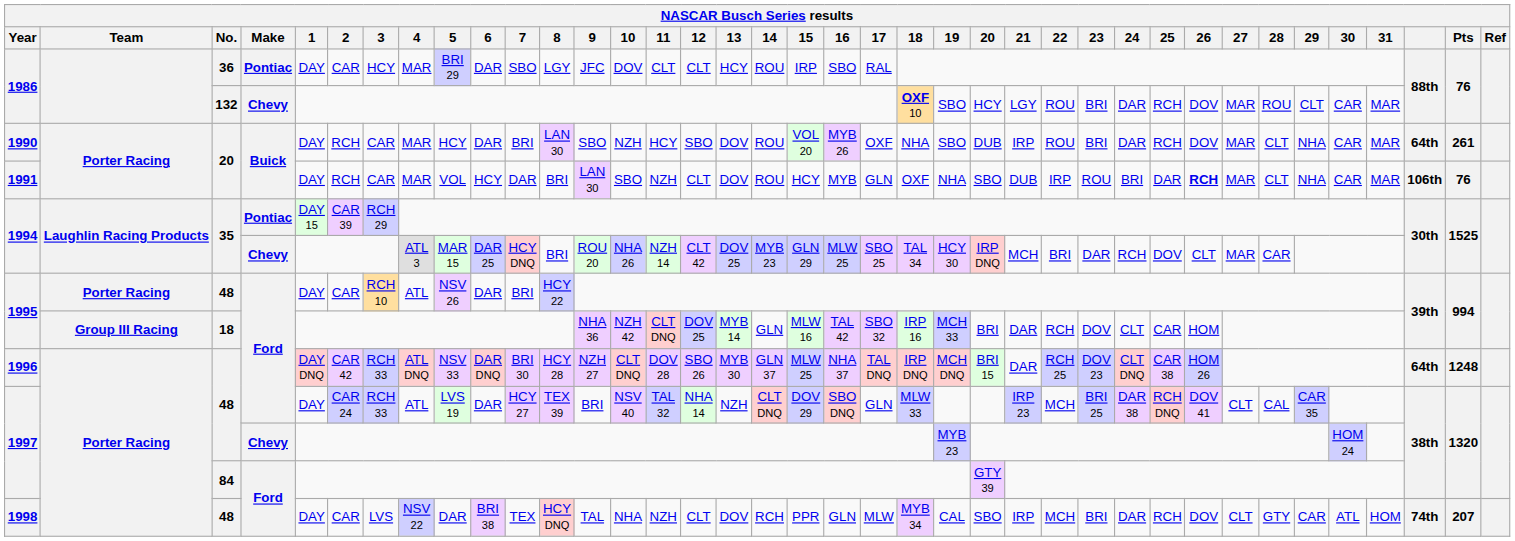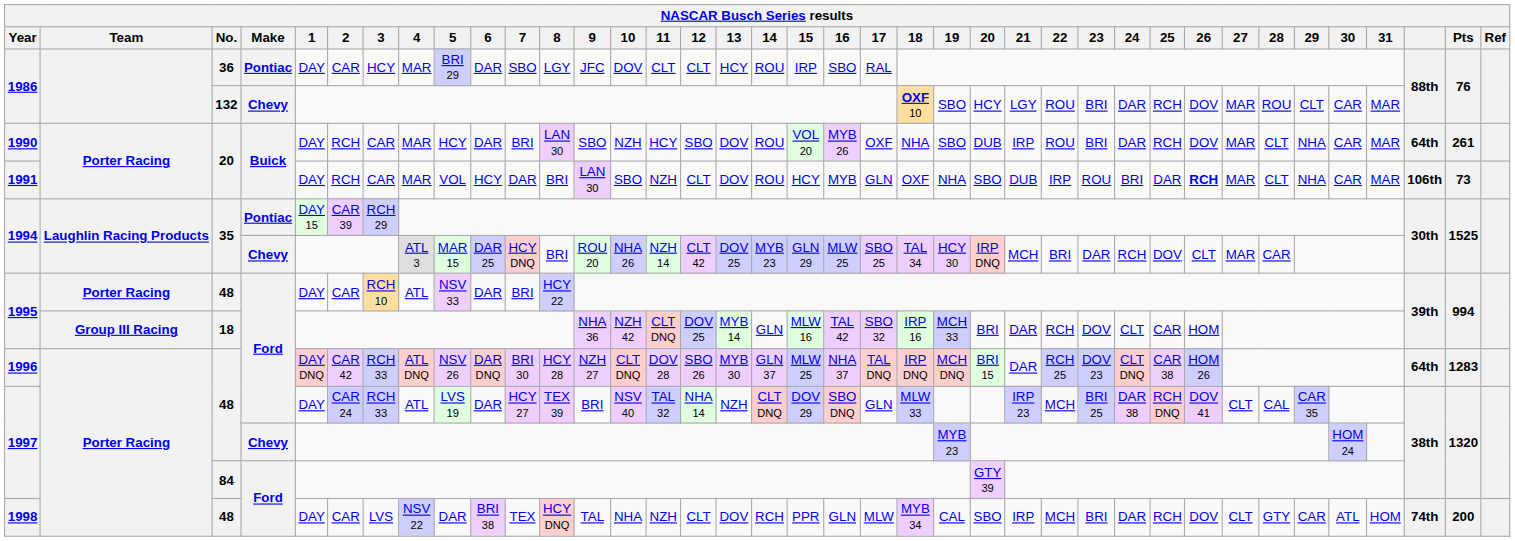1991 | Pts: 76 -> 73
1995 / 48 | 5: NSV 26 -> NSV 33
1996 | 5: NSV 33 -> NSV 26
1996 | Pts: 1248 -> 1283
1998 | Pts: 207 -> 200
